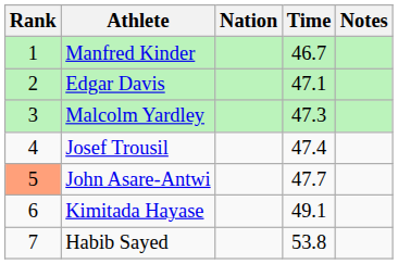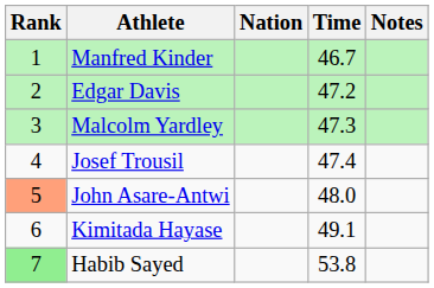Edgar Davis | Time: 47.1 -> 47.2
John Asare-Antwi | Time: 47.7 -> 48.0
Habib Sayed | Rank: no background -> lightgreen background
